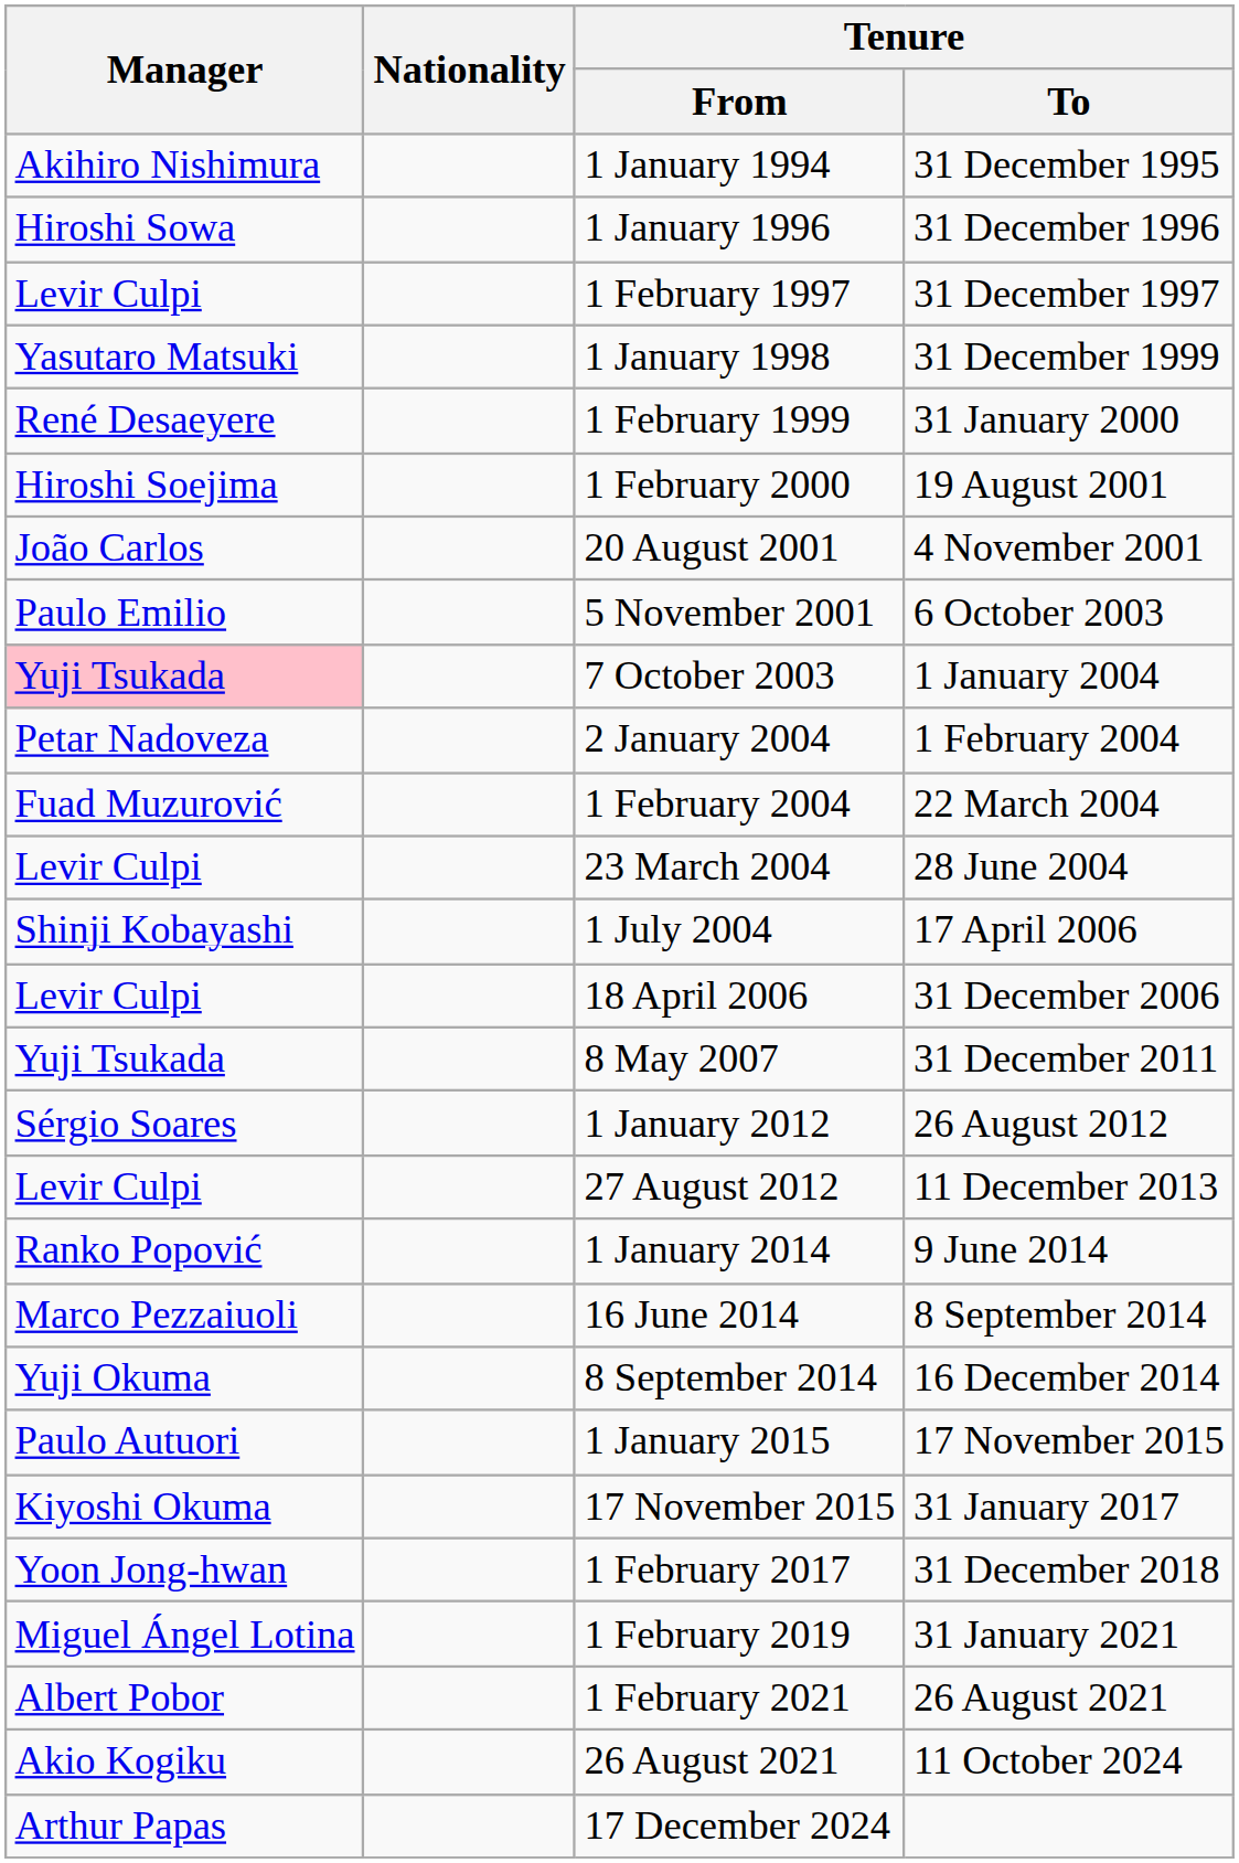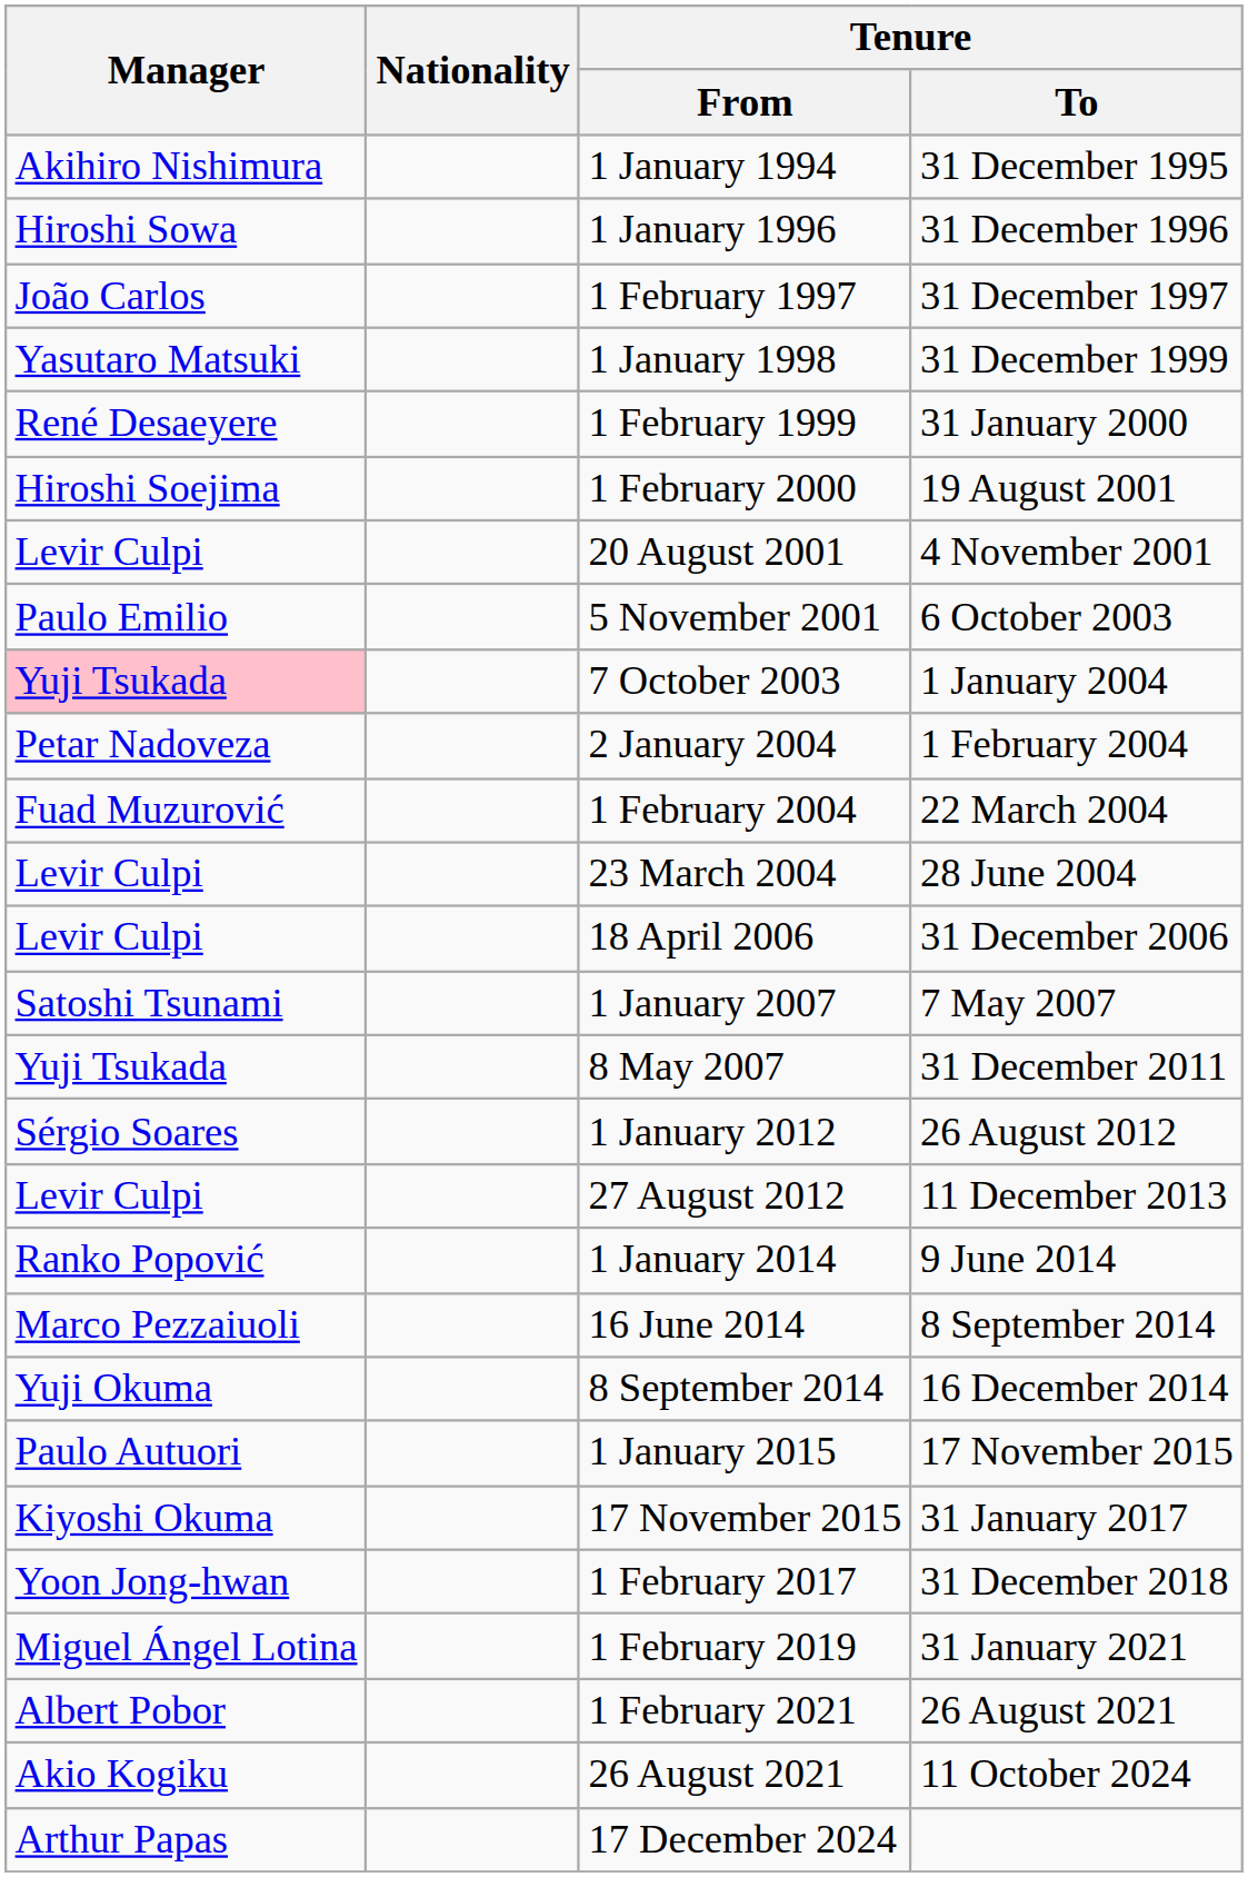1 February 1997 | Manager: Levir Culpi -> João Carlos
20 August 2001 | Manager: João Carlos -> Levir Culpi
- row: Shinji Kobayashi | 1 July 2004 | 17 April 2006
+ row: Satoshi Tsunami | 1 January 2007 | 7 May 2007
